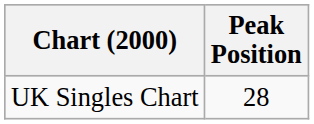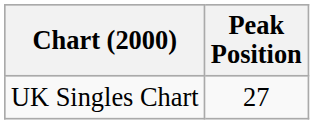UK Singles Chart | Peak Position: 28 -> 27
